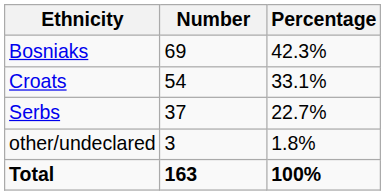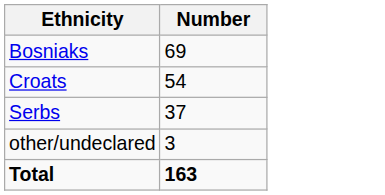- column: Percentage | 42.3% | 33.1% | 22.7% | 1.8% | 100%
